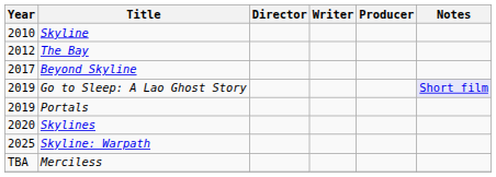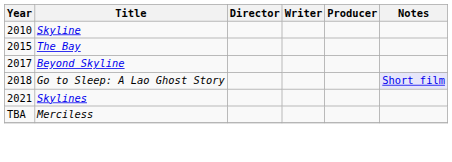The Bay | Year: 2012 -> 2015
Go to Sleep: A Lao Ghost Story | Year: 2019 -> 2018
- row: 2019 | Portals
Skylines | Year: 2020 -> 2021
- row: 2025 | Skyline: Warpath
